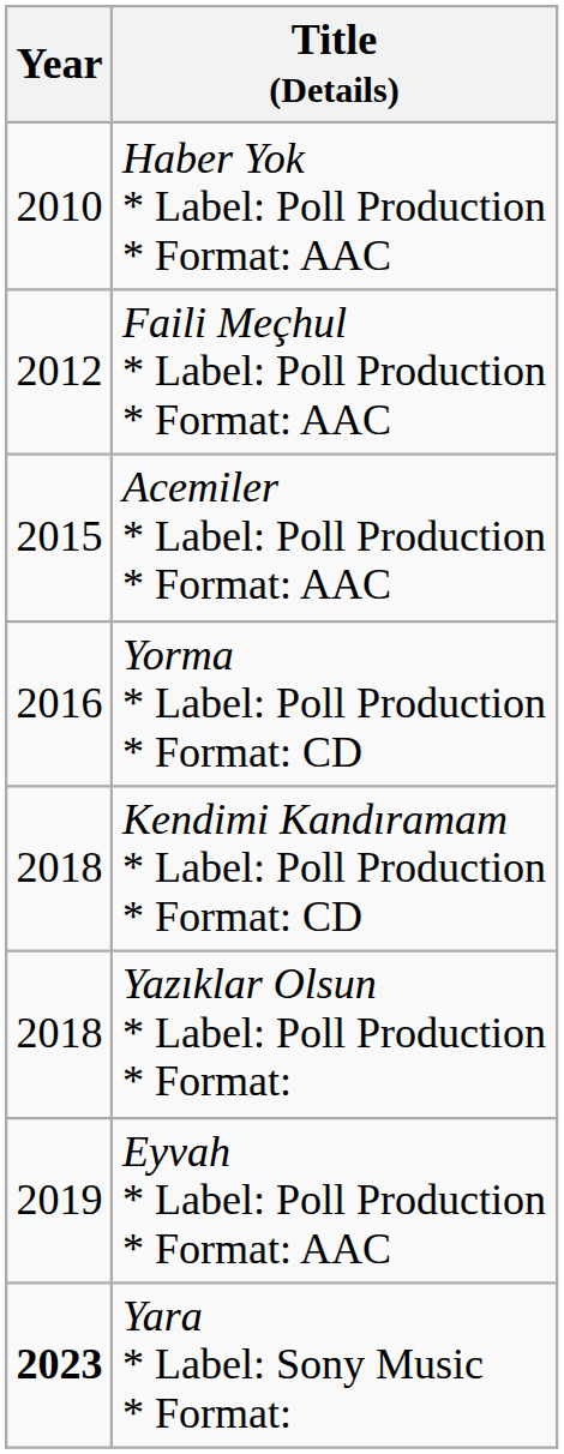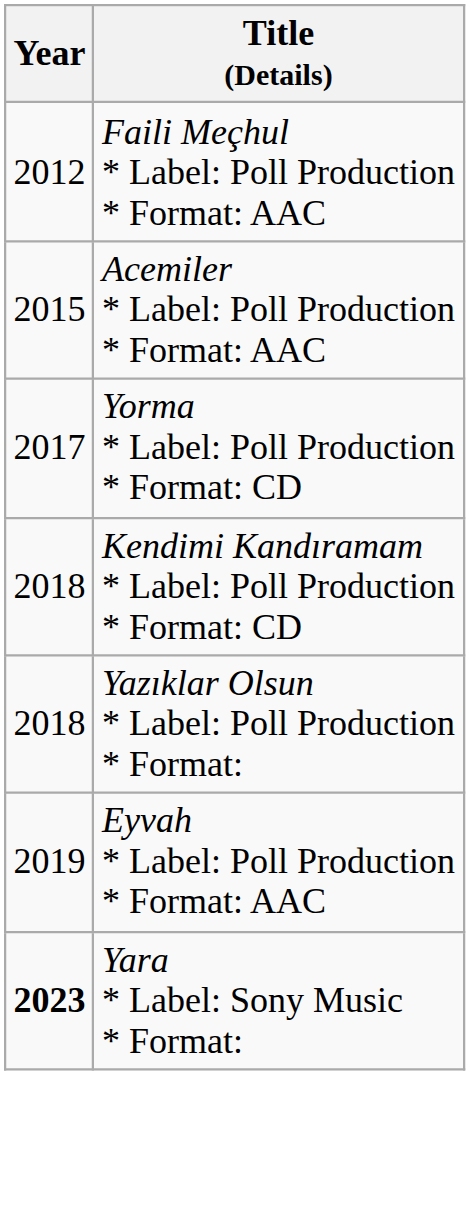- row: 2010 | Haber Yok * Label: Poll Production * Format: AAC
Yorma * Label: Poll Production * Format: CD | Year: 2016 -> 2017
